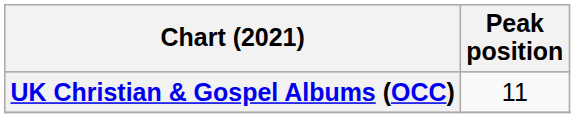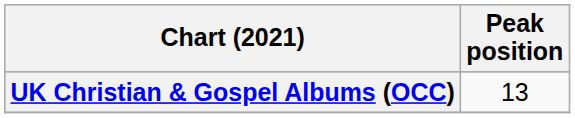UK Christian & Gospel Albums (OCC) | Peak position: 11 -> 13
